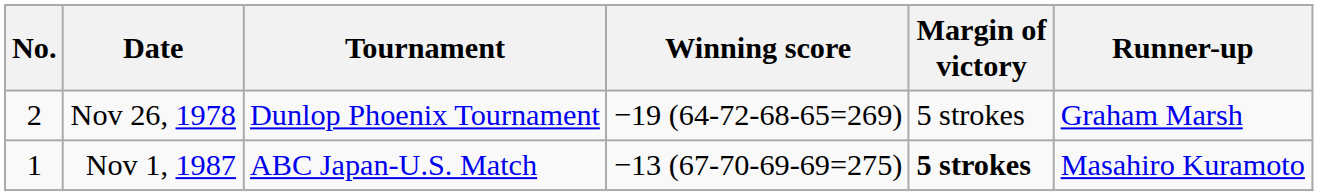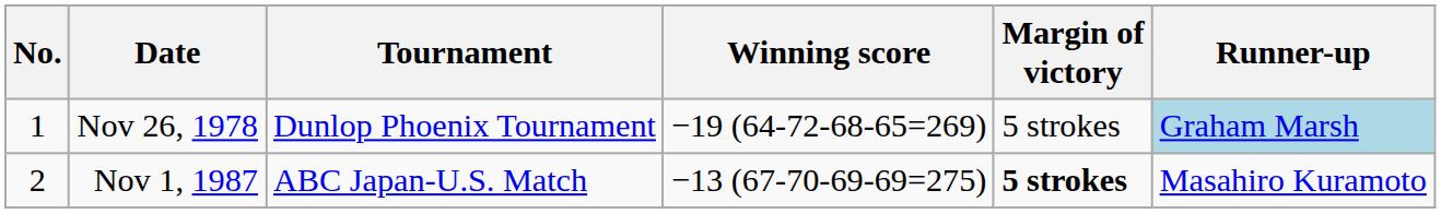Nov 26, 1978 | No.: 2 -> 1
Nov 26, 1978 | Runner-up: no background -> lightblue background
Nov 1, 1987 | No.: 1 -> 2
